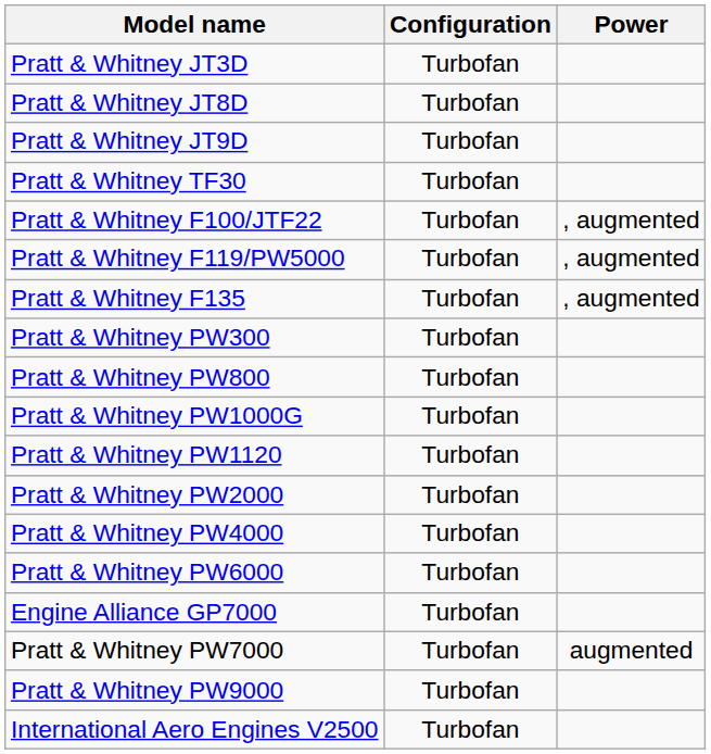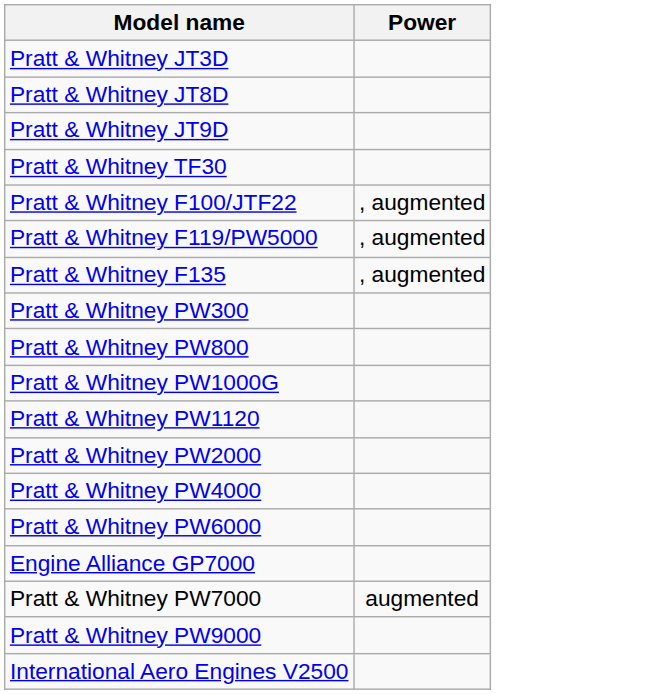- column: Configuration | Turbofan | Turbofan | Turbofan | Turbofan | Turbofan | Turbofan | Turbofan | Turbofan | Turbofan | Turbofan | Turbofan | Turbofan | Turbofan | Turbofan | Turbofan | Turbofan | Turbofan | Turbofan
